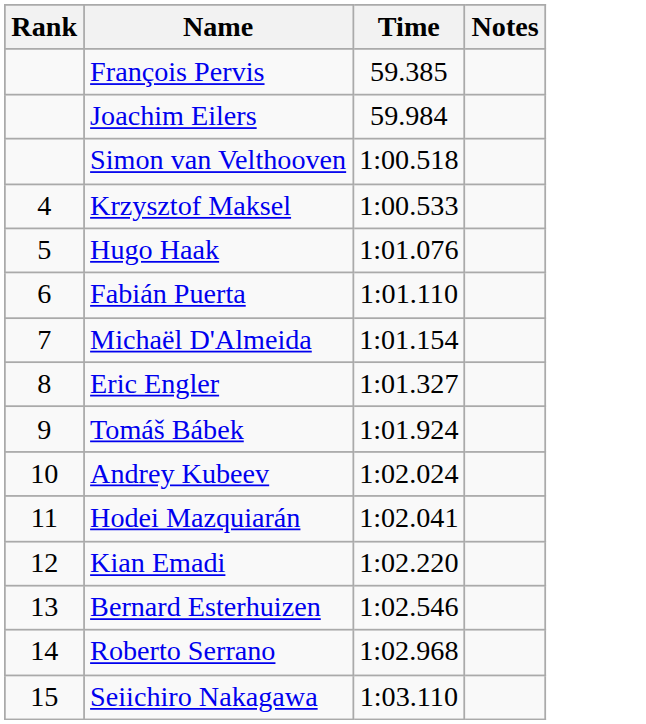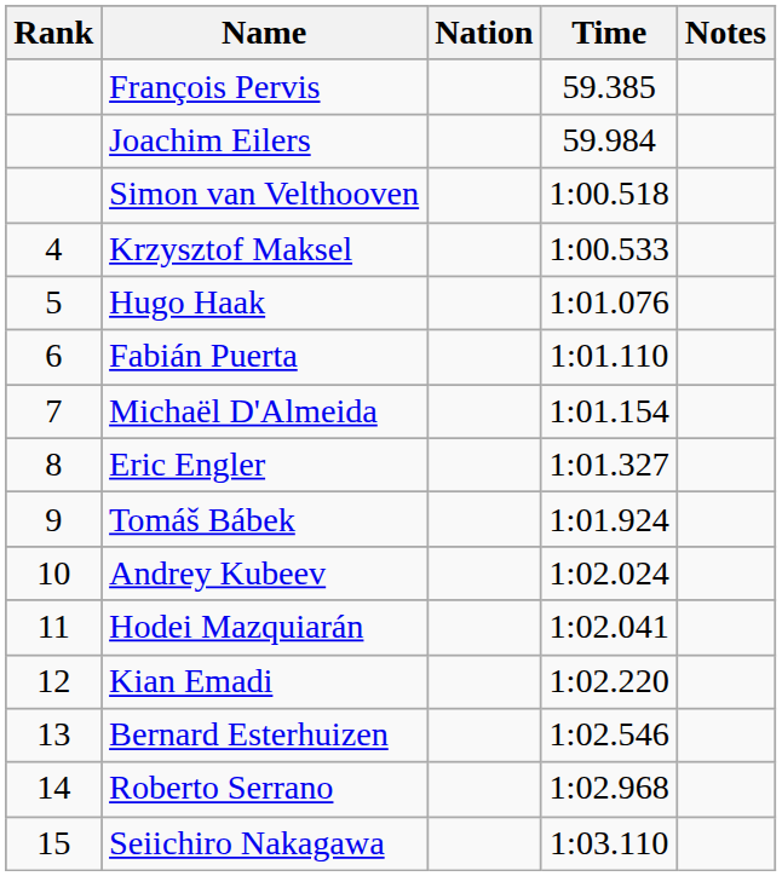+ column: Nation
